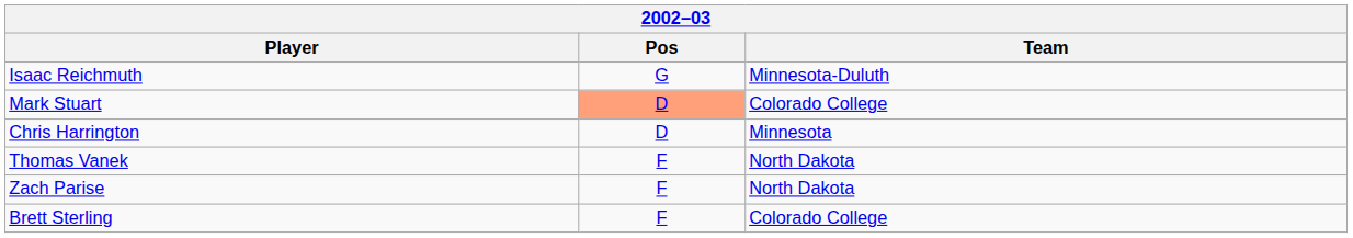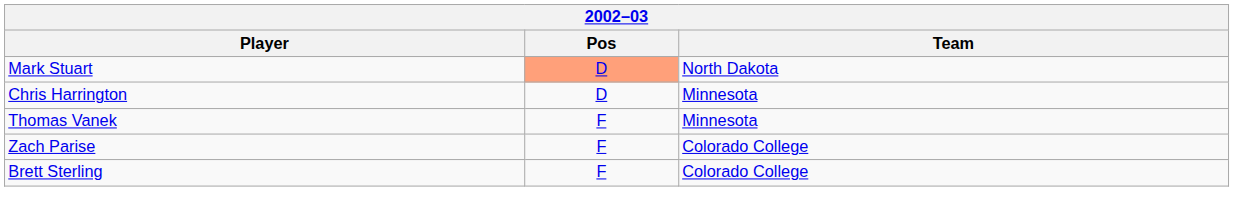- row: Isaac Reichmuth | G | Minnesota-Duluth
Mark Stuart | Team: Colorado College -> North Dakota
Thomas Vanek | Team: North Dakota -> Minnesota
Zach Parise | Team: North Dakota -> Colorado College
